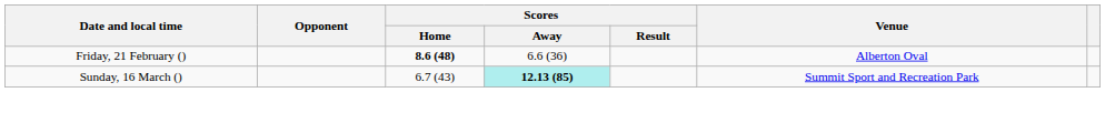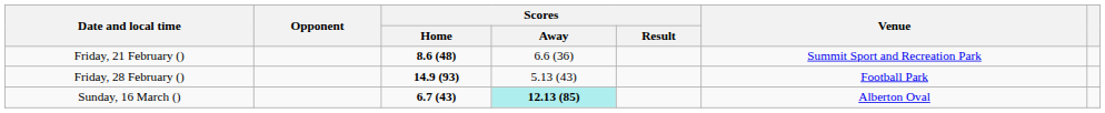Friday, 21 February () | Venue: Alberton Oval -> Summit Sport and Recreation Park
+ row: Friday, 28 February () | 14.9 (93) | 5.13 (43) | Football Park
Sunday, 16 March () | Scores / Home: normal -> bold
Sunday, 16 March () | Venue: Summit Sport and Recreation Park -> Alberton Oval
